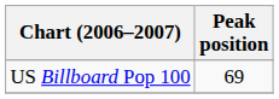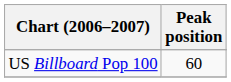US Billboard Pop 100 | Peak position: 69 -> 60
